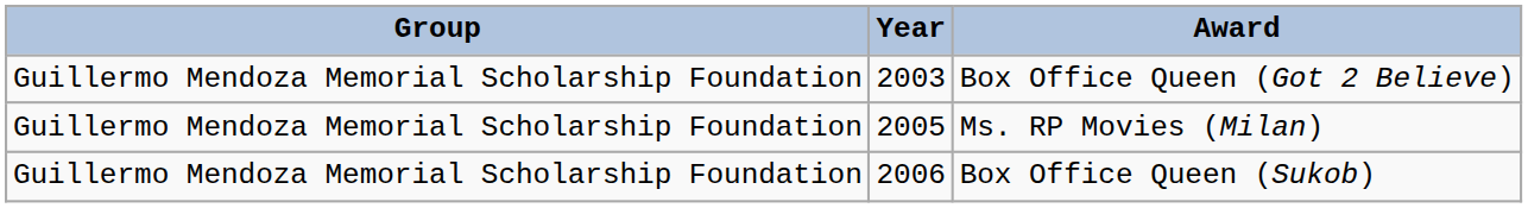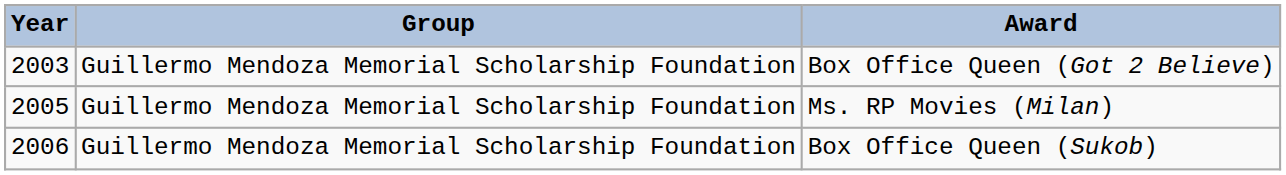columns swapped: Year <-> Group
